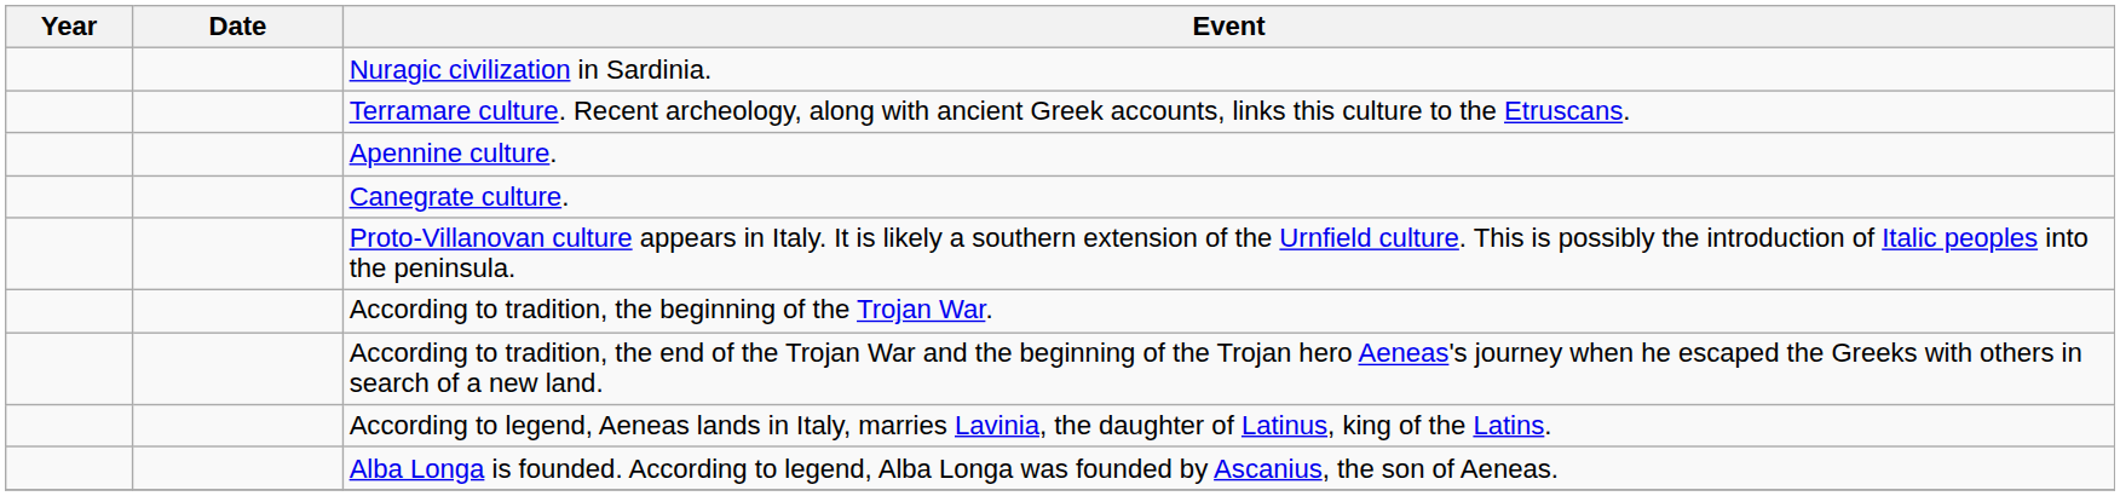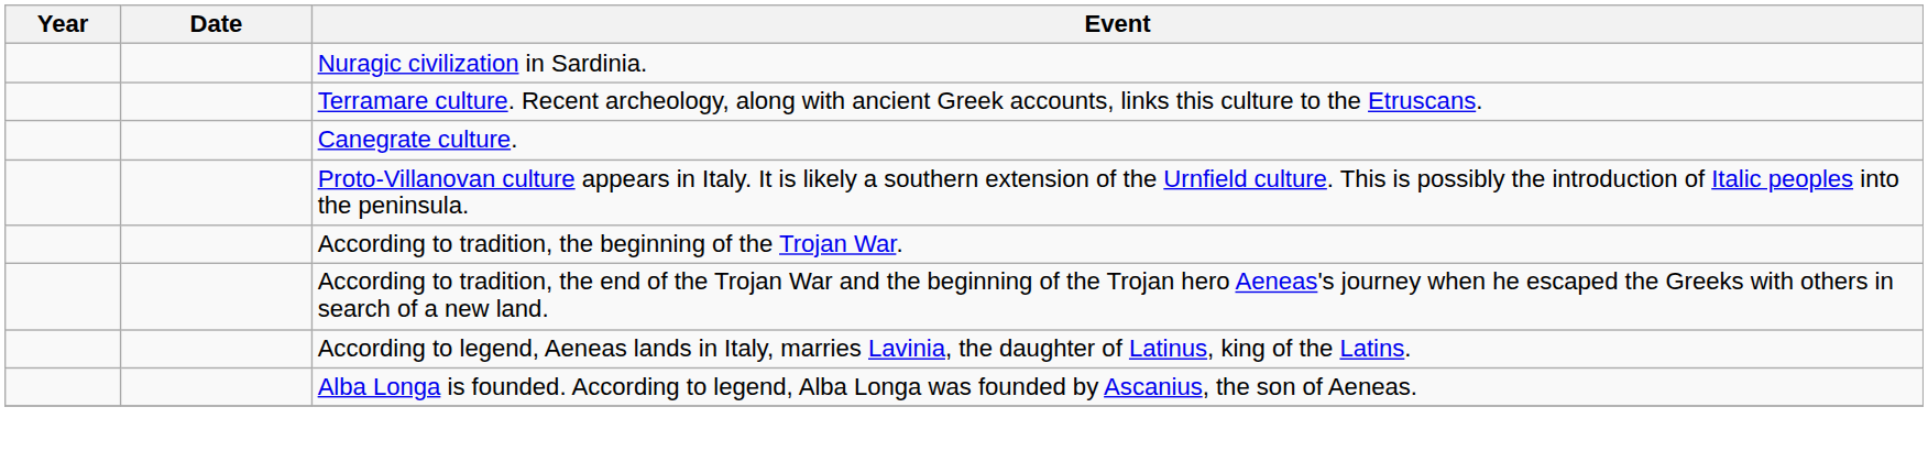- row: Apennine culture.
